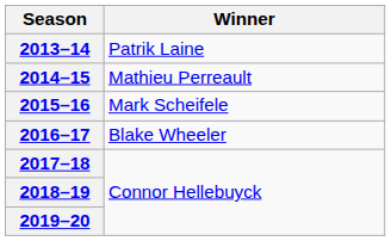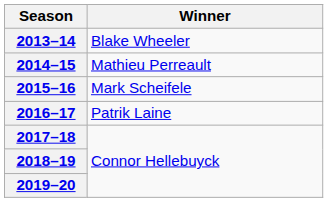2013–14 | Winner: Patrik Laine -> Blake Wheeler
2016–17 | Winner: Blake Wheeler -> Patrik Laine
